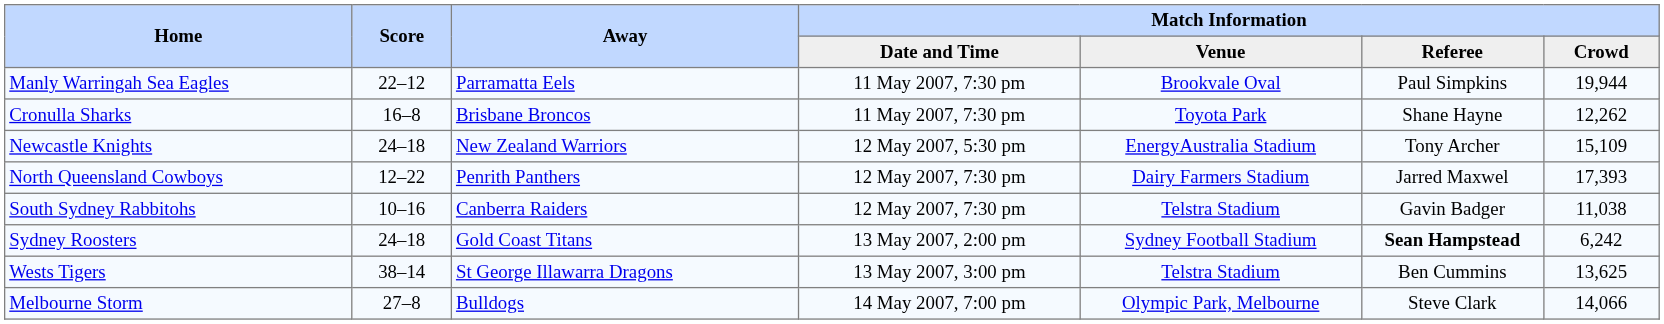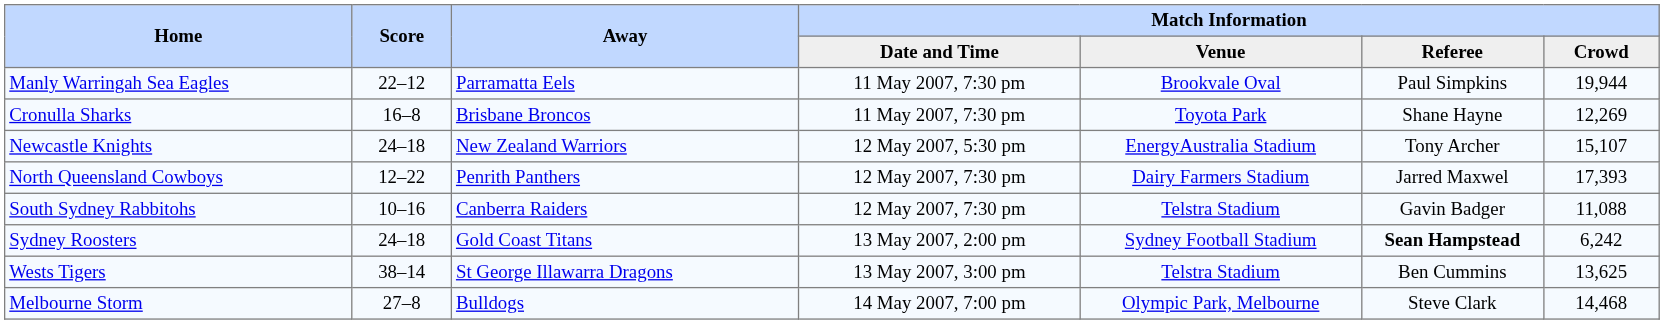Cronulla Sharks | Match Information / Crowd: 12,262 -> 12,269
Newcastle Knights | Match Information / Crowd: 15,109 -> 15,107
South Sydney Rabbitohs | Match Information / Crowd: 11,038 -> 11,088
Melbourne Storm | Match Information / Crowd: 14,066 -> 14,468
